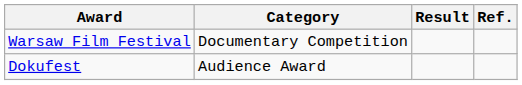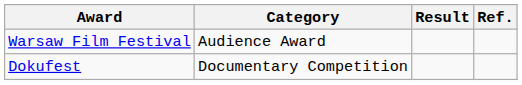Warsaw Film Festival | Category: Documentary Competition -> Audience Award
Dokufest | Category: Audience Award -> Documentary Competition
